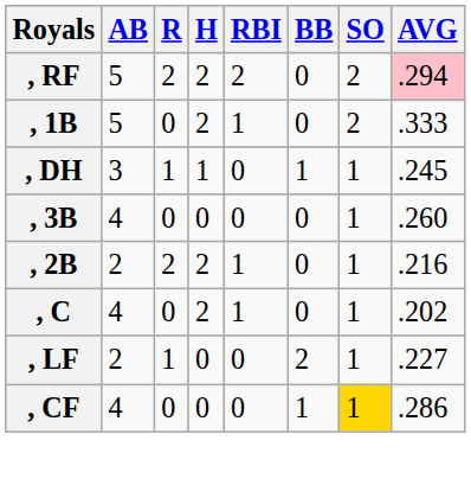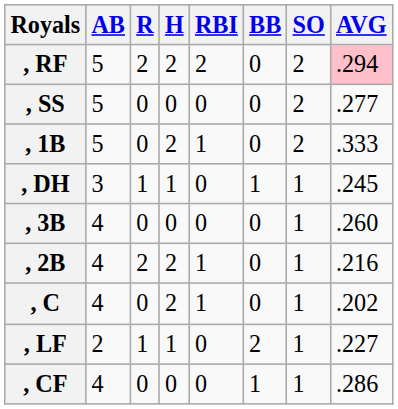+ row: , SS | 5 | 0 | 0 | 0 | 0 | 2 | .277
, 2B | AB: 2 -> 4
, LF | H: 0 -> 1
, CF | SO: gold background -> no background
